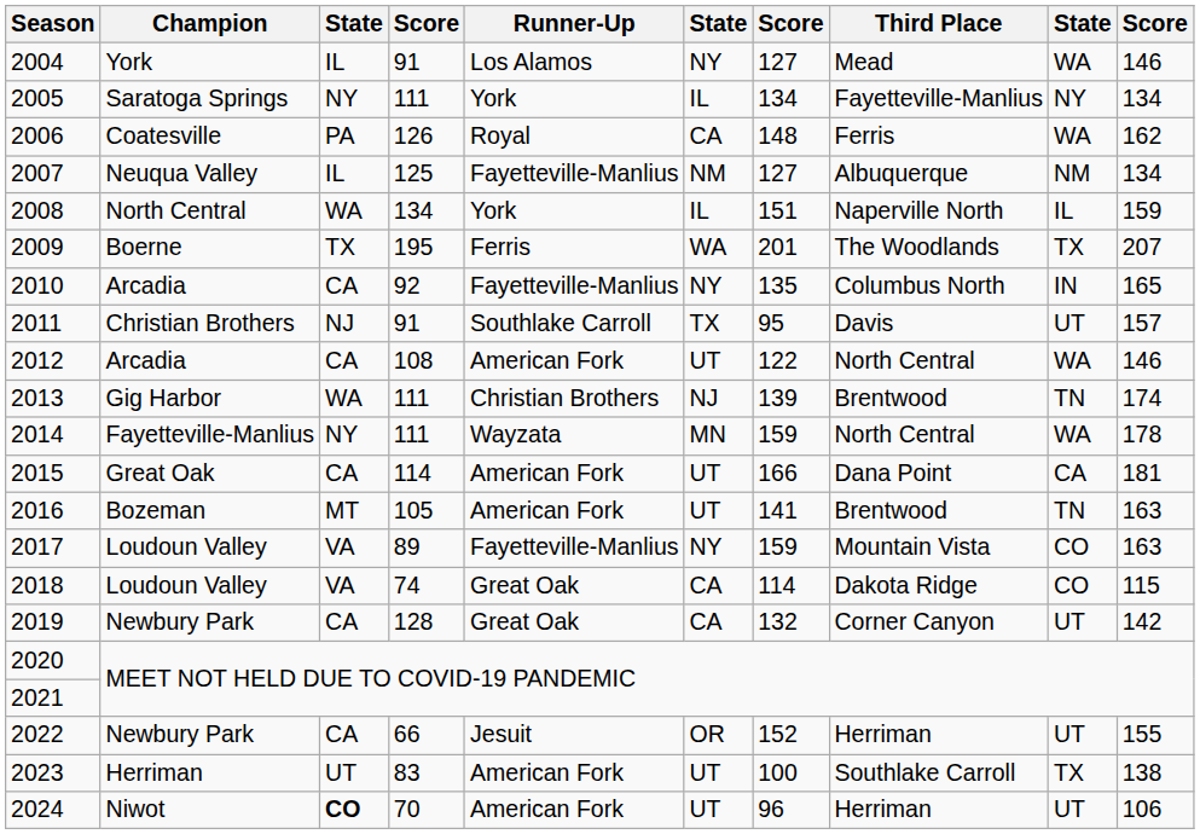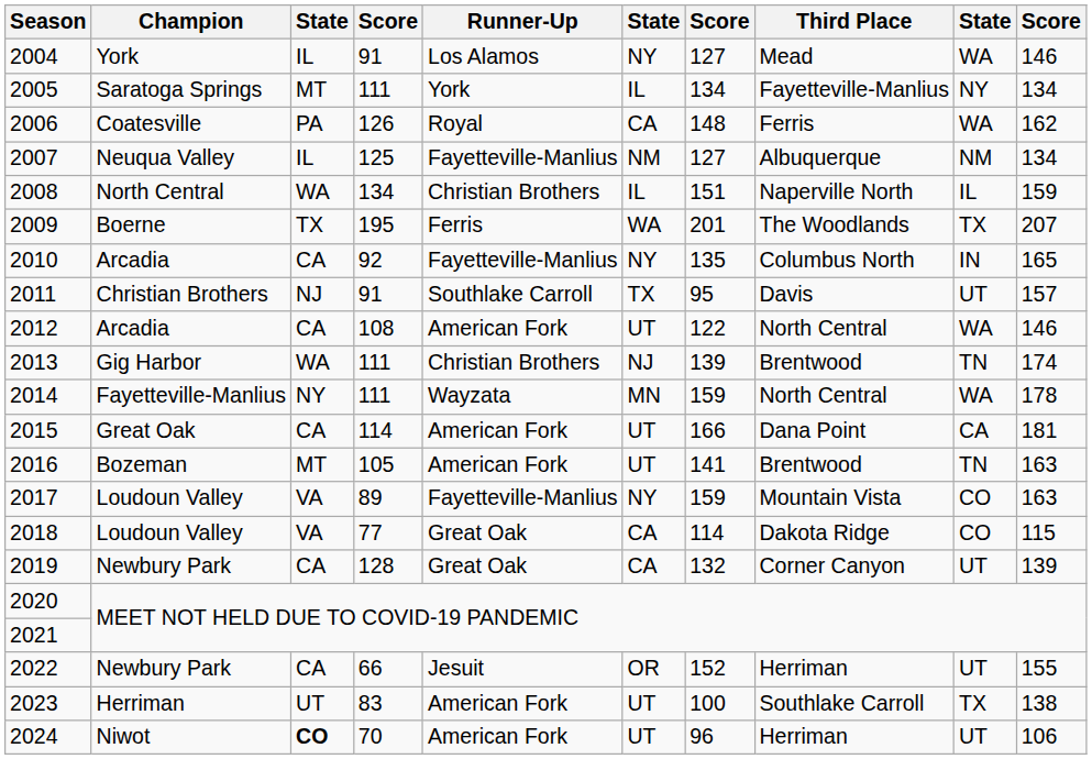2005 | column 3: NY -> MT
2008 | Runner-Up: York -> Christian Brothers
2018 | column 4: 74 -> 77
2019 | column 10: 142 -> 139
